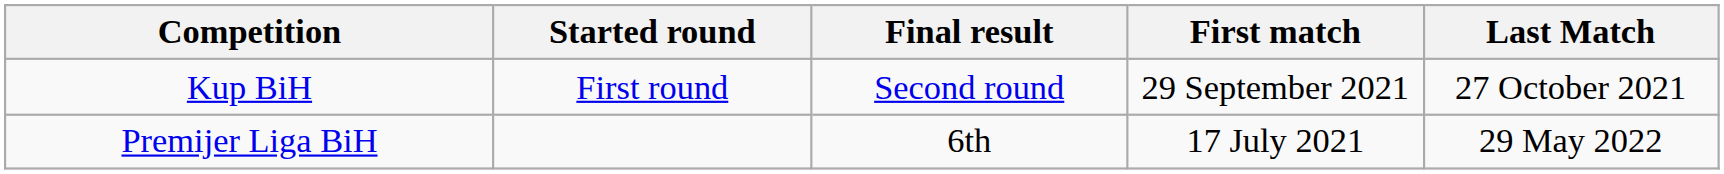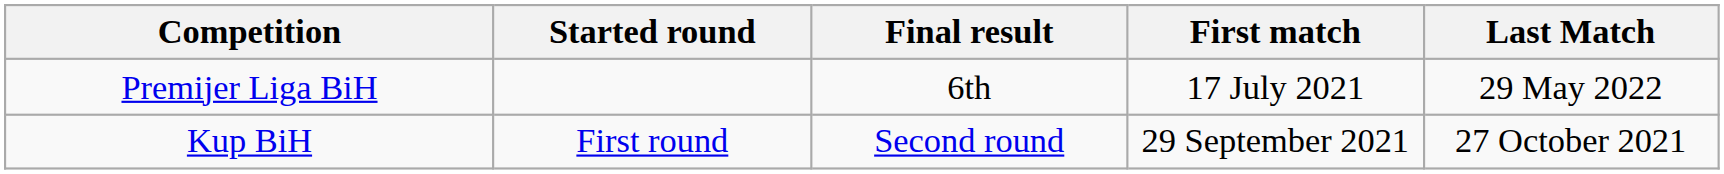rows swapped: Premijer Liga BiH <-> Kup BiH
